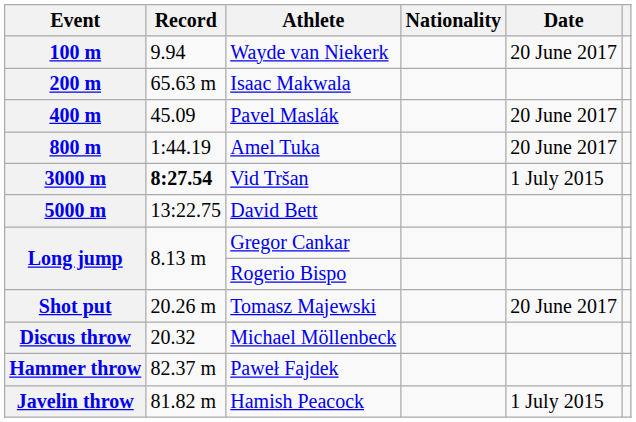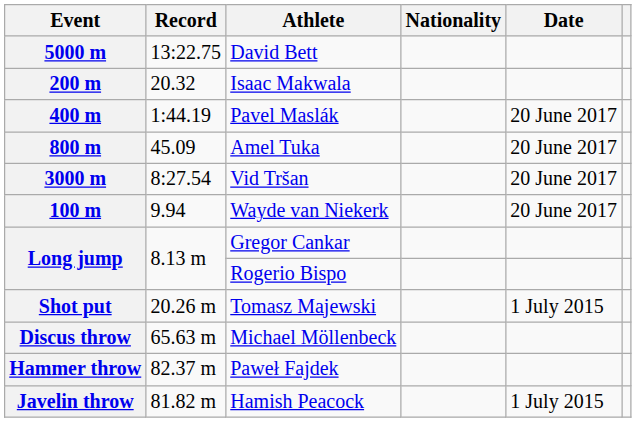rows swapped: 100 m <-> 5000 m
200 m | Record: 65.63 m -> 20.32
400 m | Record: 45.09 -> 1:44.19
800 m | Record: 1:44.19 -> 45.09
3000 m | Record: bold -> normal
3000 m | Date: 1 July 2015 -> 20 June 2017
Shot put | Date: 20 June 2017 -> 1 July 2015
Discus throw | Record: 20.32 -> 65.63 m
